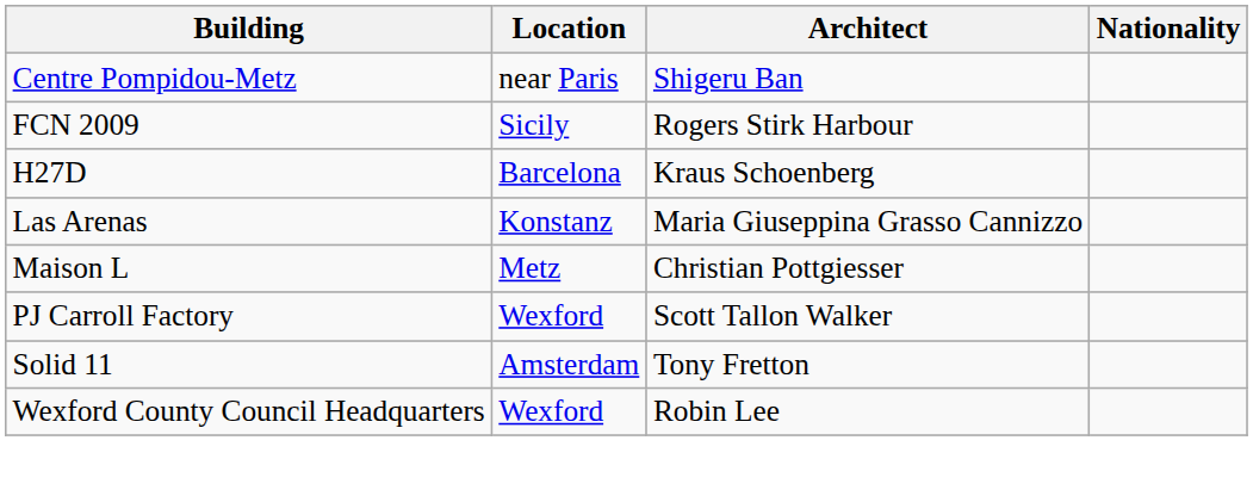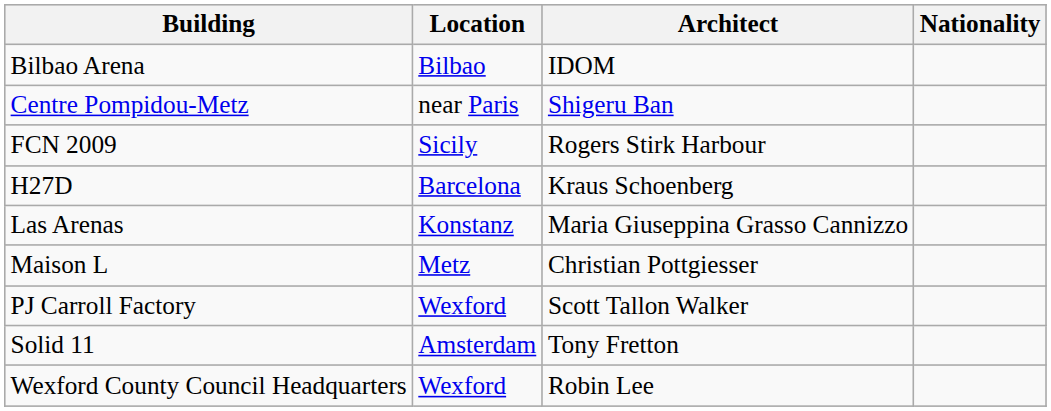+ row: Bilbao Arena | Bilbao | IDOM
